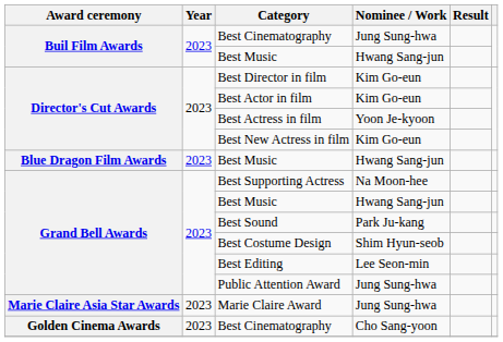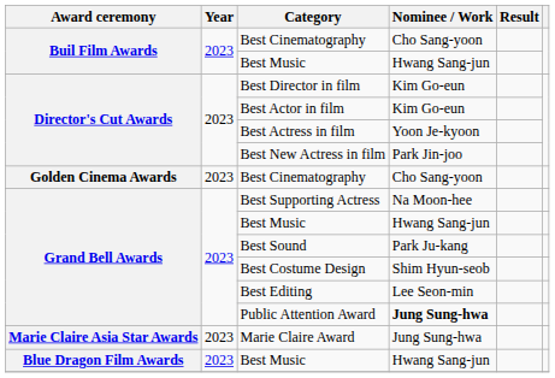Buil Film Awards / Best Cinematography | Nominee / Work: Jung Sung-hwa -> Cho Sang-yoon
Best New Actress in film | Nominee / Work: Kim Go-eun -> Park Jin-joo
rows swapped: Golden Cinema Awards / Best Cinematography <-> Blue Dragon Film Awards / Best Music
Public Attention Award | Nominee / Work: normal -> bold
